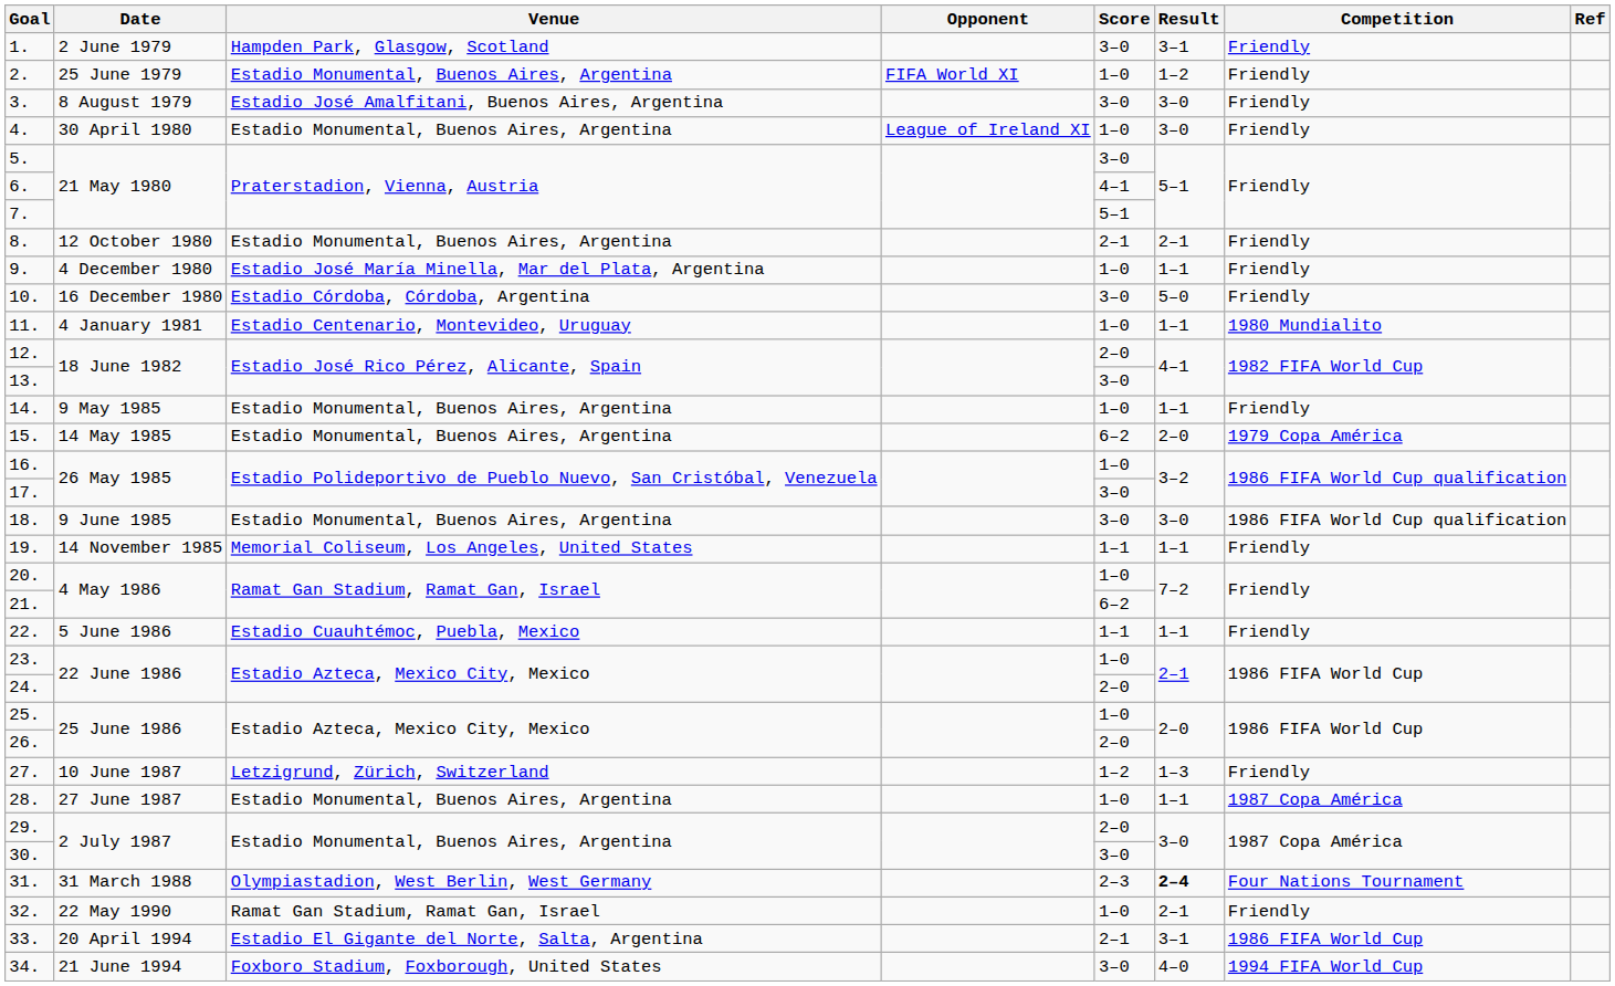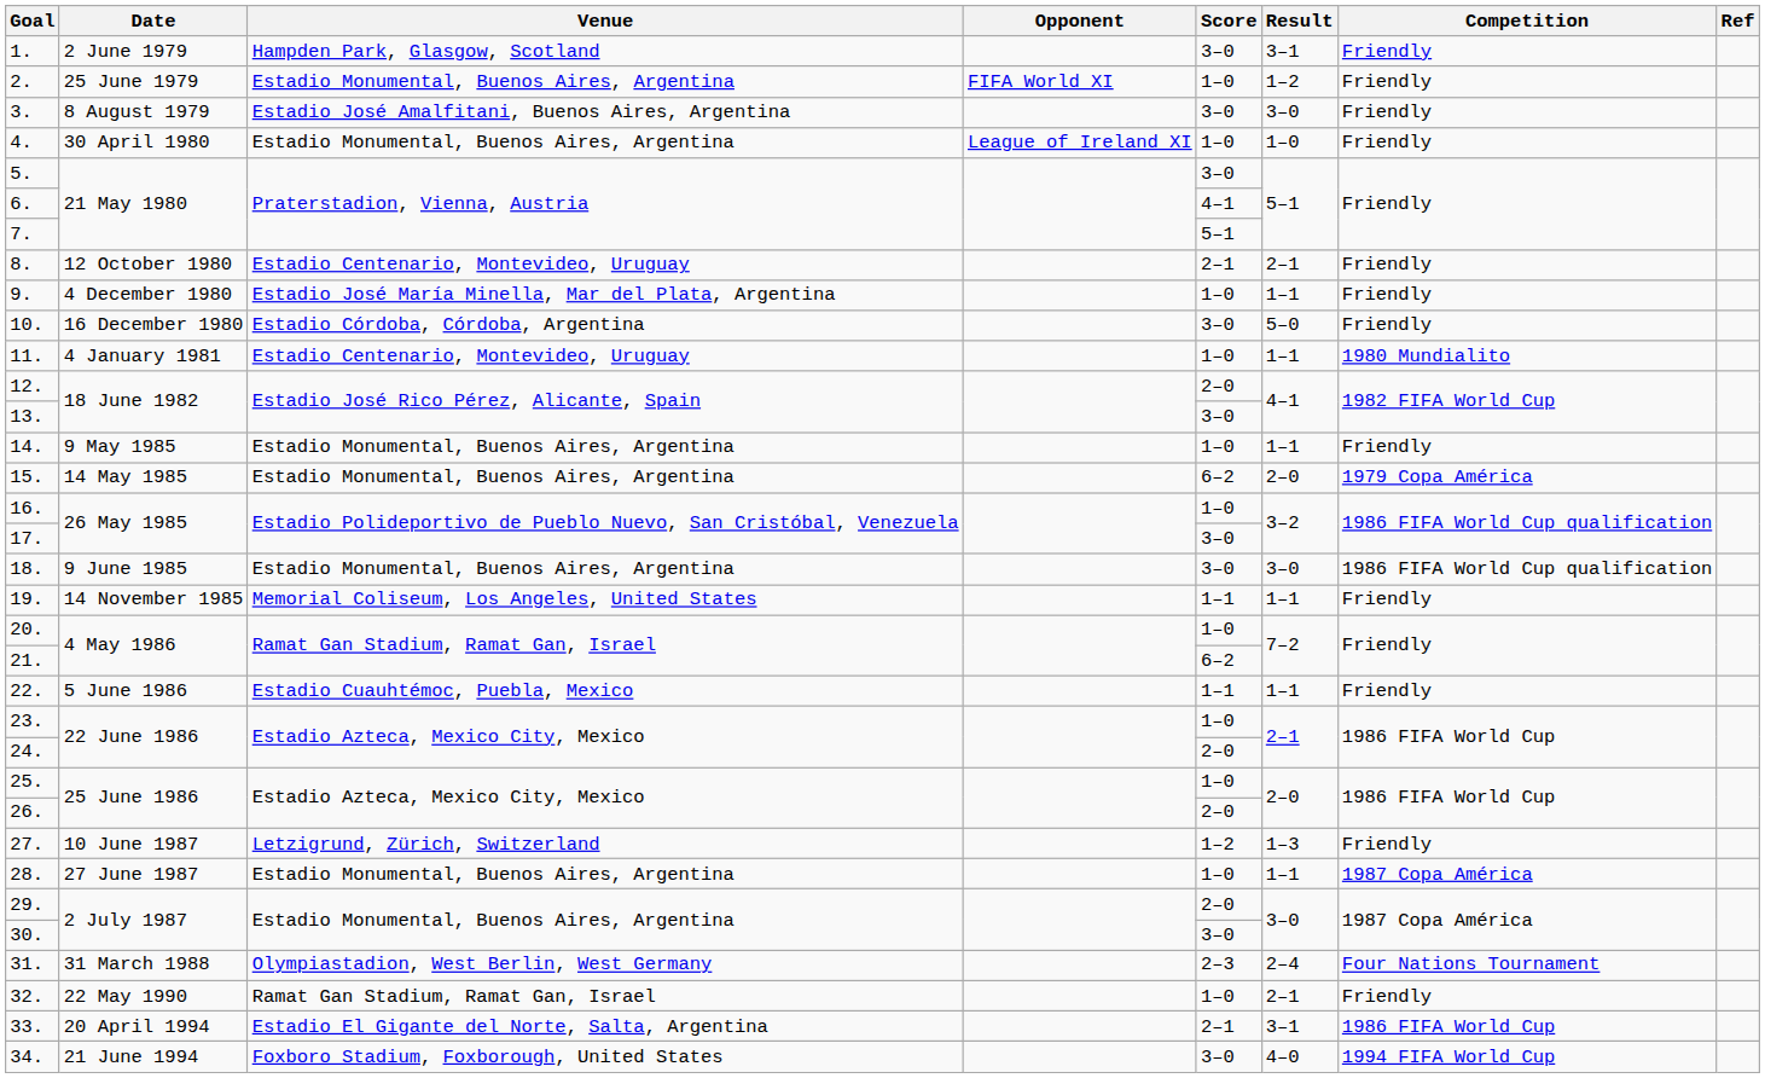4. | Result: 3–0 -> 1–0
8. | Venue: Estadio Monumental, Buenos Aires, Argentina -> Estadio Centenario, Montevideo, Uruguay
31. | Result: bold -> normal
